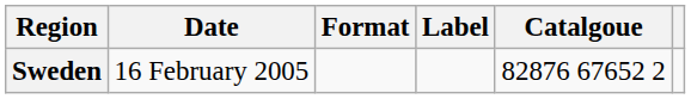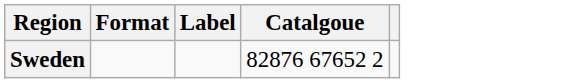- column: Date | 16 February 2005
